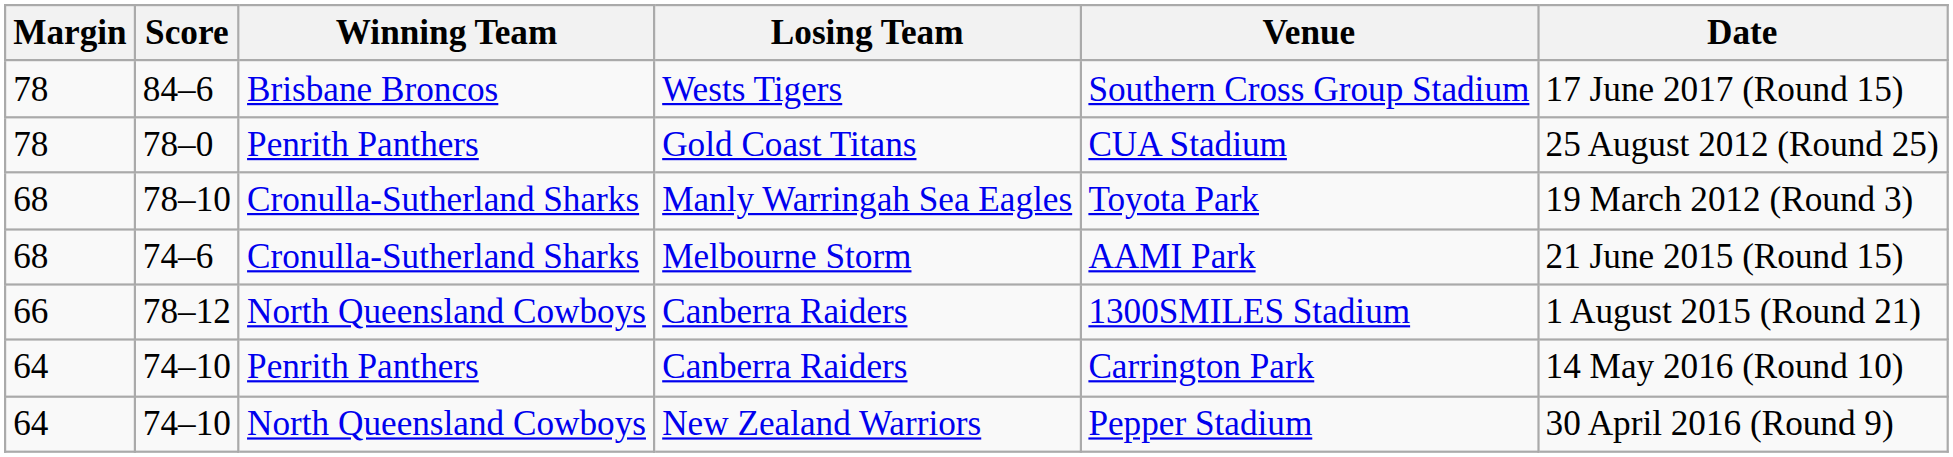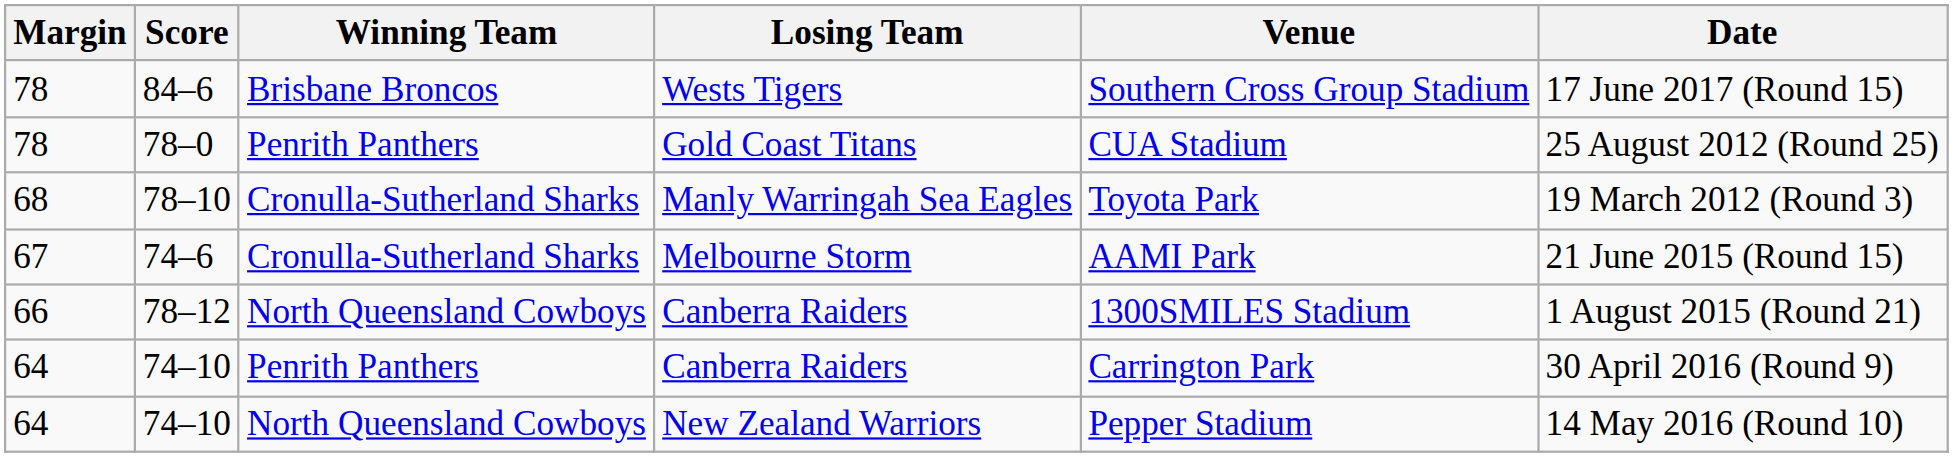74–6 | Margin: 68 -> 67
74–10 / Canberra Raiders | Date: 14 May 2016 (Round 10) -> 30 April 2016 (Round 9)
74–10 / New Zealand Warriors | Date: 30 April 2016 (Round 9) -> 14 May 2016 (Round 10)
